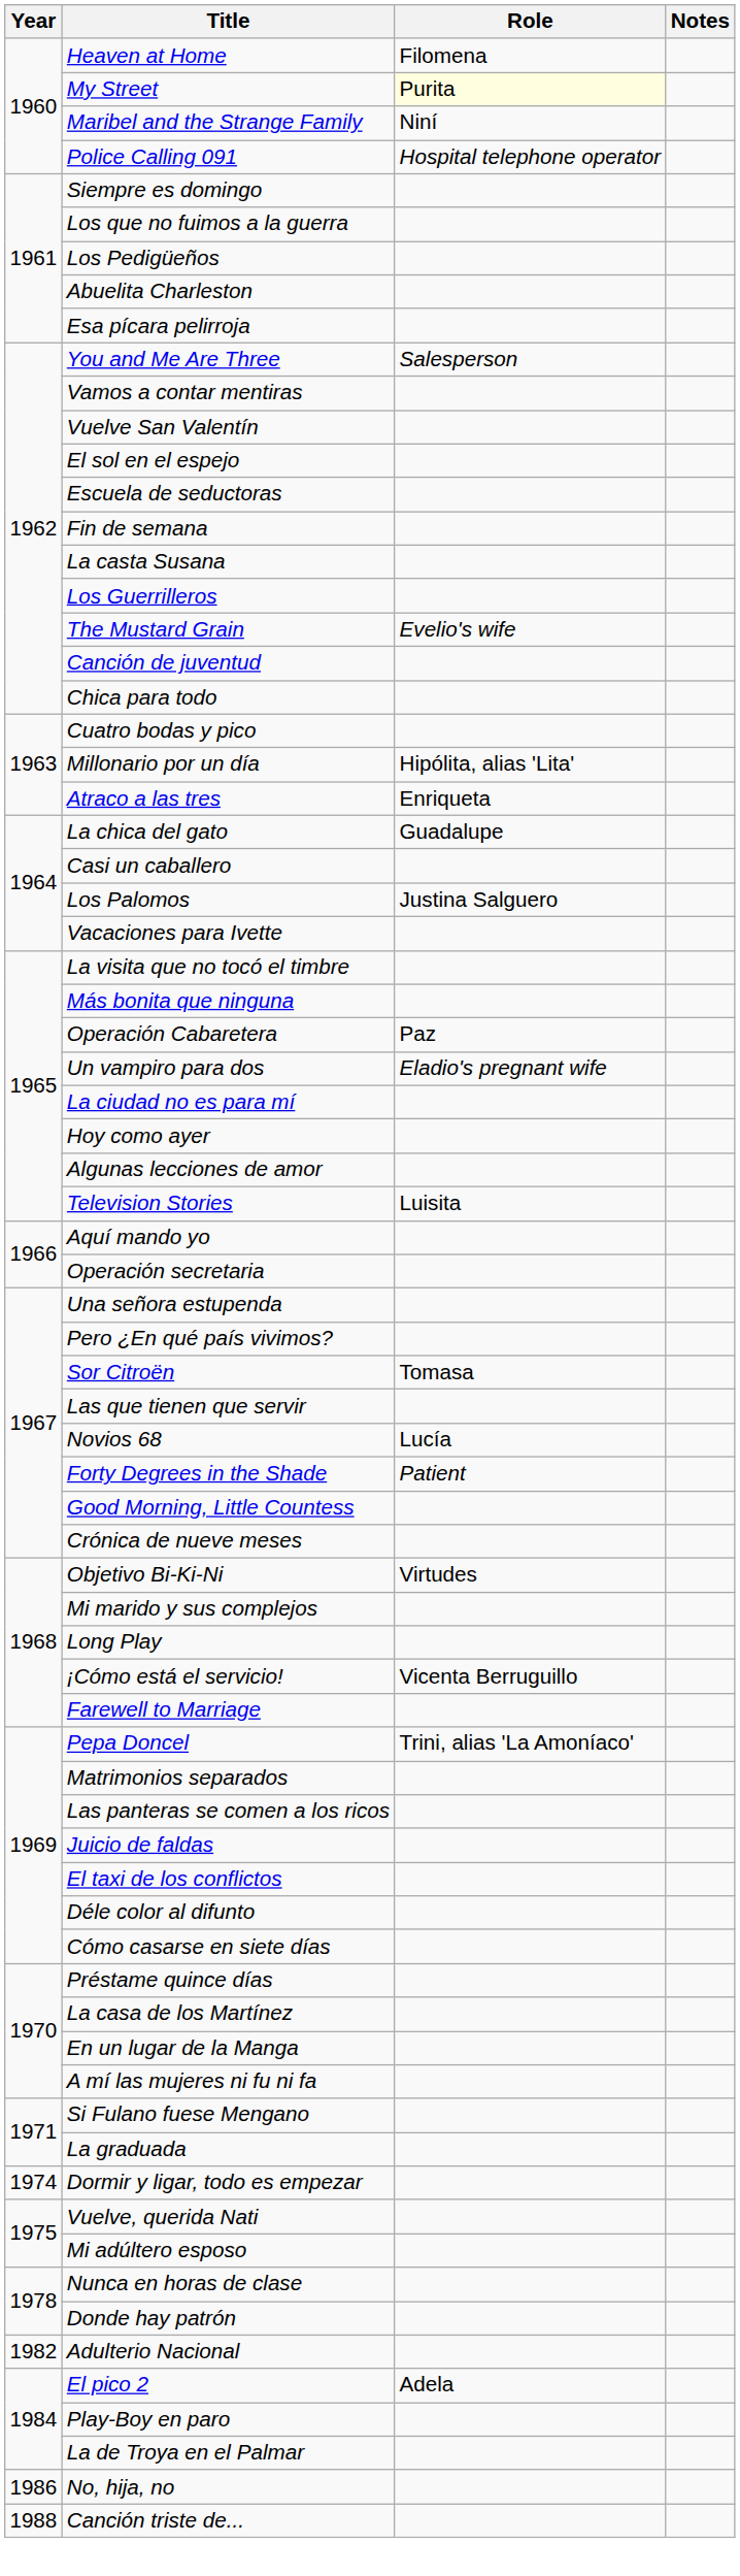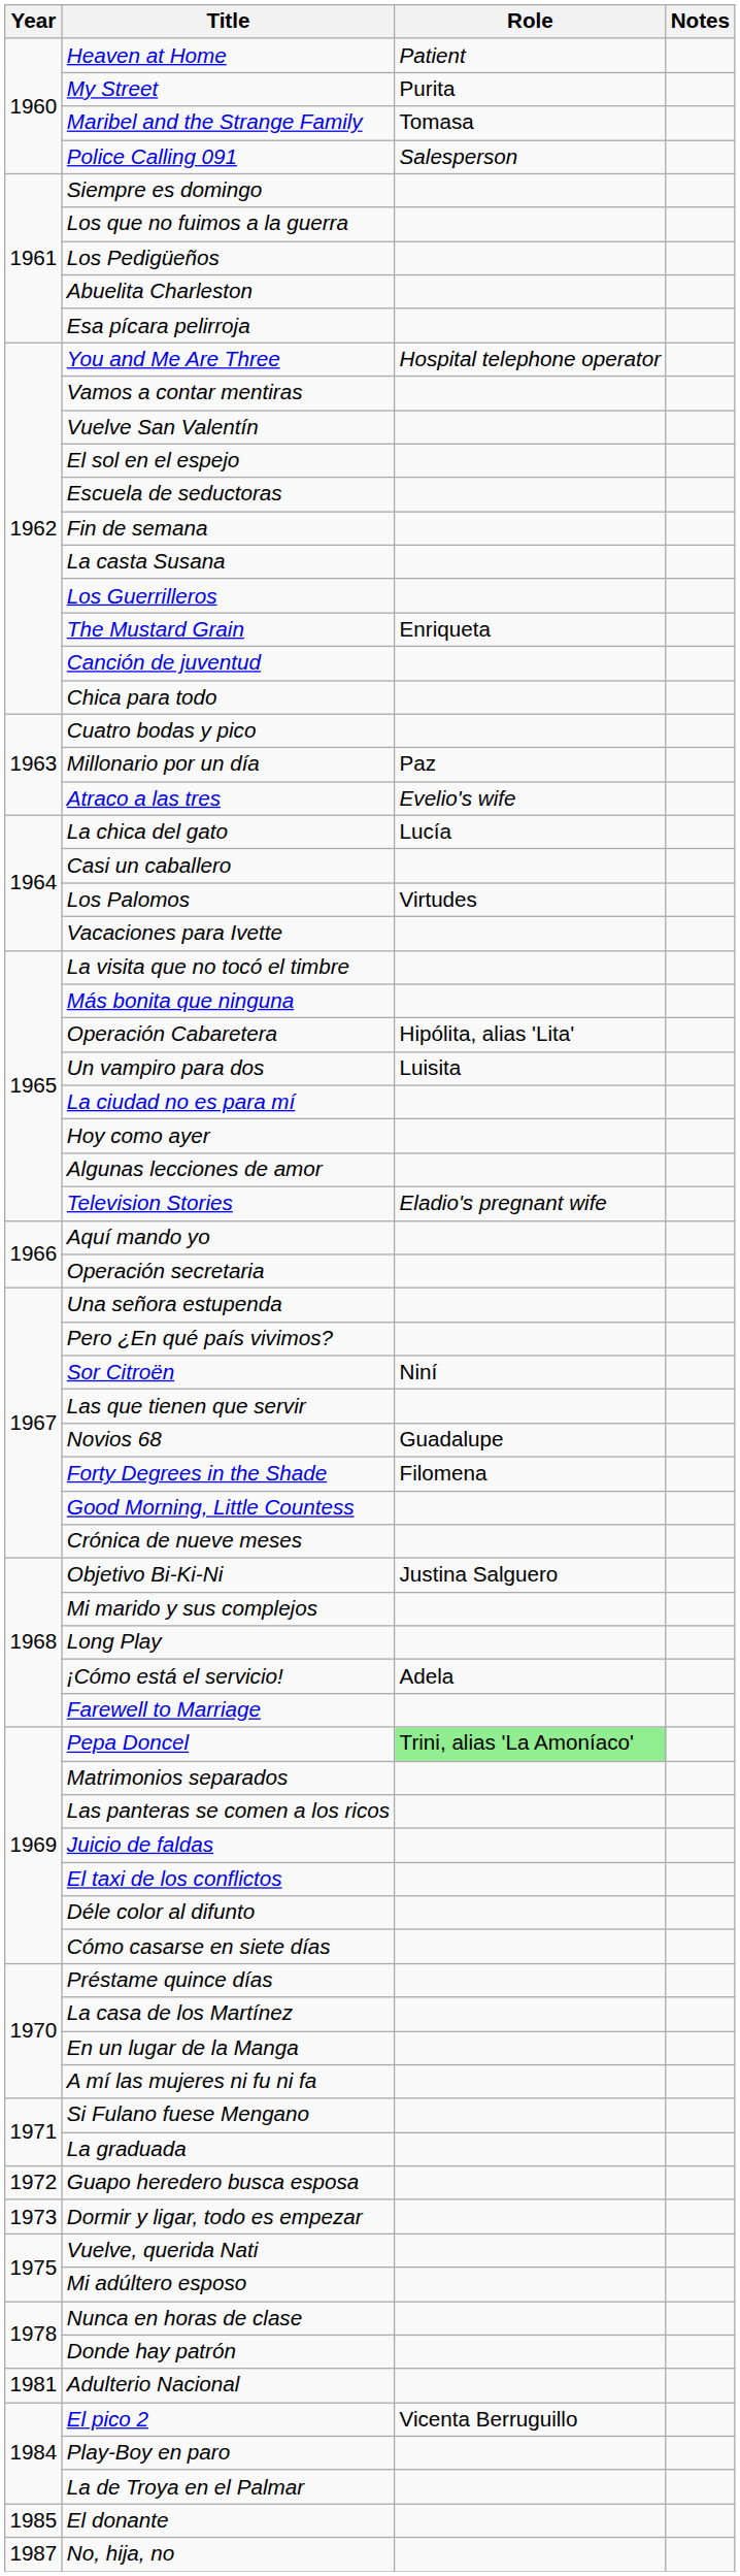Heaven at Home | Role: Filomena -> Patient
My Street | Role: lightyellow background -> no background
Maribel and the Strange Family | Role: Niní -> Tomasa
Police Calling 091 | Role: Hospital telephone operator -> Salesperson
You and Me Are Three | Role: Salesperson -> Hospital telephone operator
The Mustard Grain | Role: Evelio's wife -> Enriqueta
Millonario por un día | Role: Hipólita, alias 'Lita' -> Paz
Atraco a las tres | Role: Enriqueta -> Evelio's wife
La chica del gato | Role: Guadalupe -> Lucía
Los Palomos | Role: Justina Salguero -> Virtudes
Operación Cabaretera | Role: Paz -> Hipólita, alias 'Lita'
Un vampiro para dos | Role: Eladio's pregnant wife -> Luisita
Television Stories | Role: Luisita -> Eladio's pregnant wife
Sor Citroën | Role: Tomasa -> Niní
Novios 68 | Role: Lucía -> Guadalupe
Forty Degrees in the Shade | Role: Patient -> Filomena
Objetivo Bi-Ki-Ni | Role: Virtudes -> Justina Salguero
¡Cómo está el servicio! | Role: Vicenta Berruguillo -> Adela
Pepa Doncel | Role: no background -> lightgreen background
+ row: 1972 | Guapo heredero busca esposa
Dormir y ligar, todo es empezar | Year: 1974 -> 1973
Adulterio Nacional | Year: 1982 -> 1981
El pico 2 | Role: Adela -> Vicenta Berruguillo
+ row: 1985 | El donante
No, hija, no | Year: 1986 -> 1987
- row: 1988 | Canción triste de...
